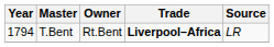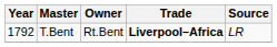T.Bent | Year: 1794 -> 1792
